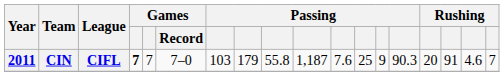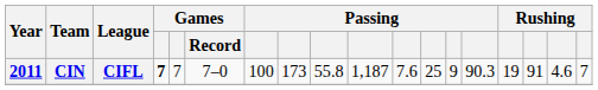CIN | column 7: 103 -> 100
CIN | column 8: 179 -> 173
CIN | column 15: 20 -> 19
